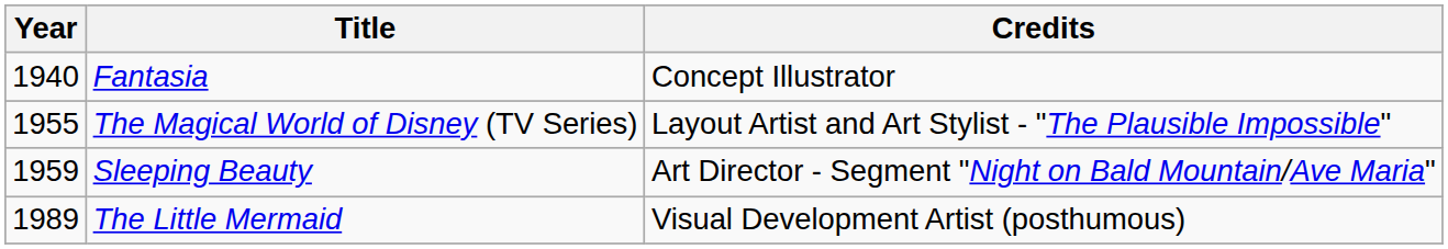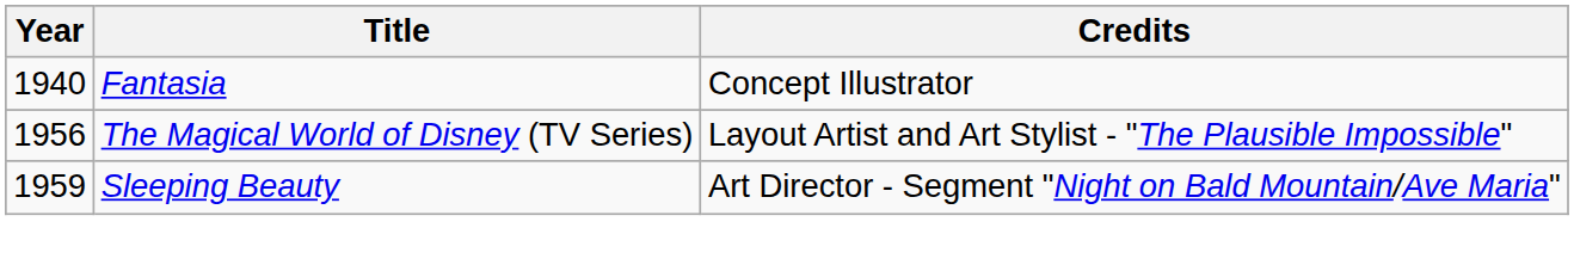The Magical World of Disney (TV Series) | Year: 1955 -> 1956
- row: 1989 | The Little Mermaid | Visual Development Artist (posthumous)
